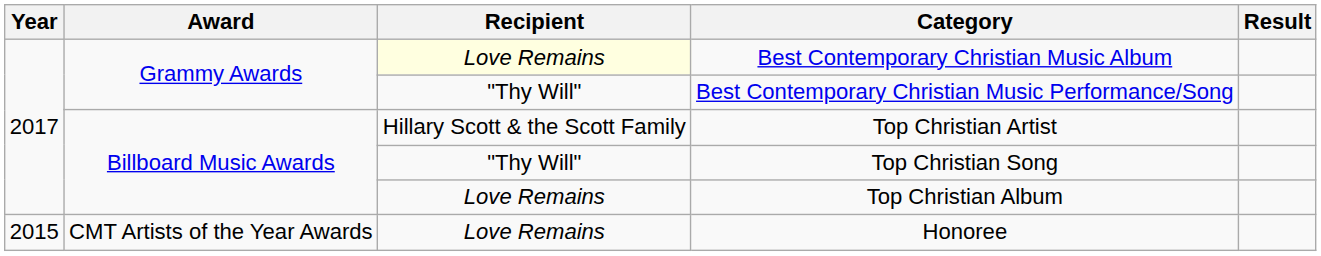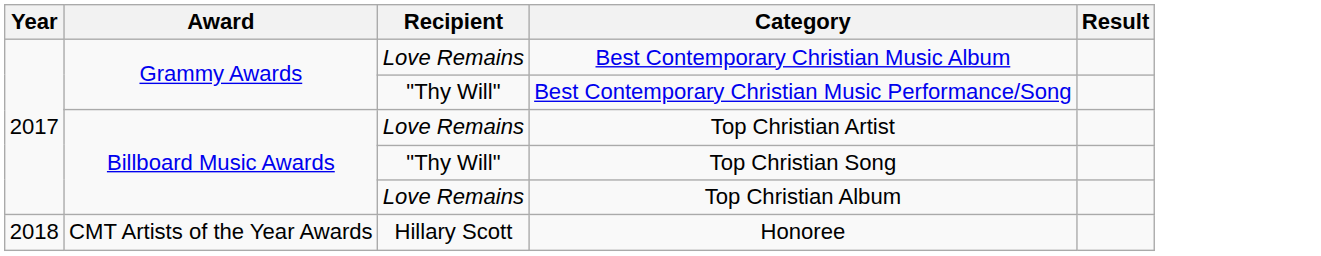Best Contemporary Christian Music Album | Recipient: lightyellow background -> no background
Top Christian Artist | Recipient: Hillary Scott & the Scott Family -> Love Remains
Honoree | Year: 2015 -> 2018
Honoree | Recipient: Love Remains -> Hillary Scott
